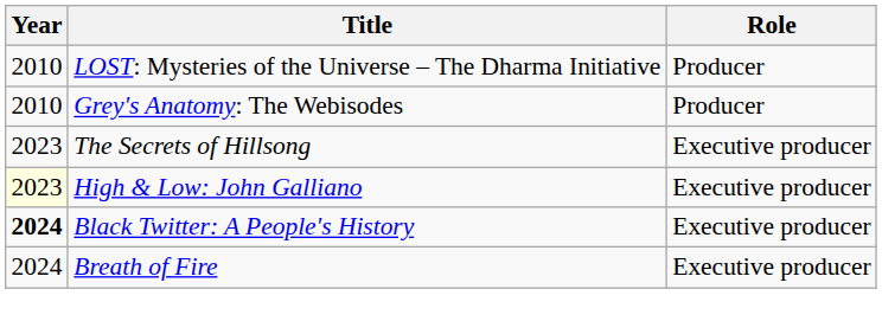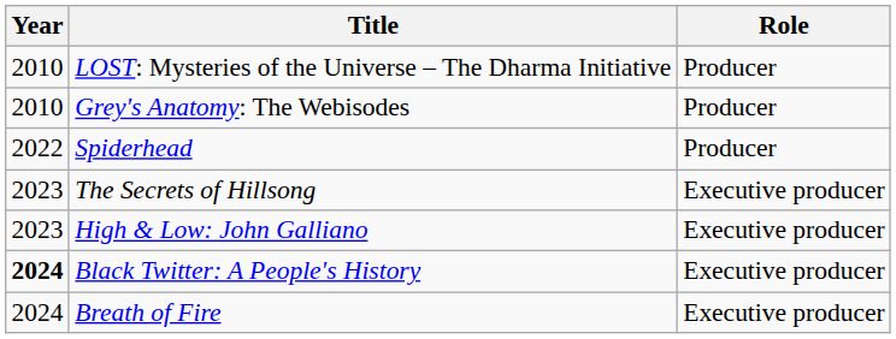+ row: 2022 | Spiderhead | Producer
High & Low: John Galliano | Year: lightyellow background -> no background
